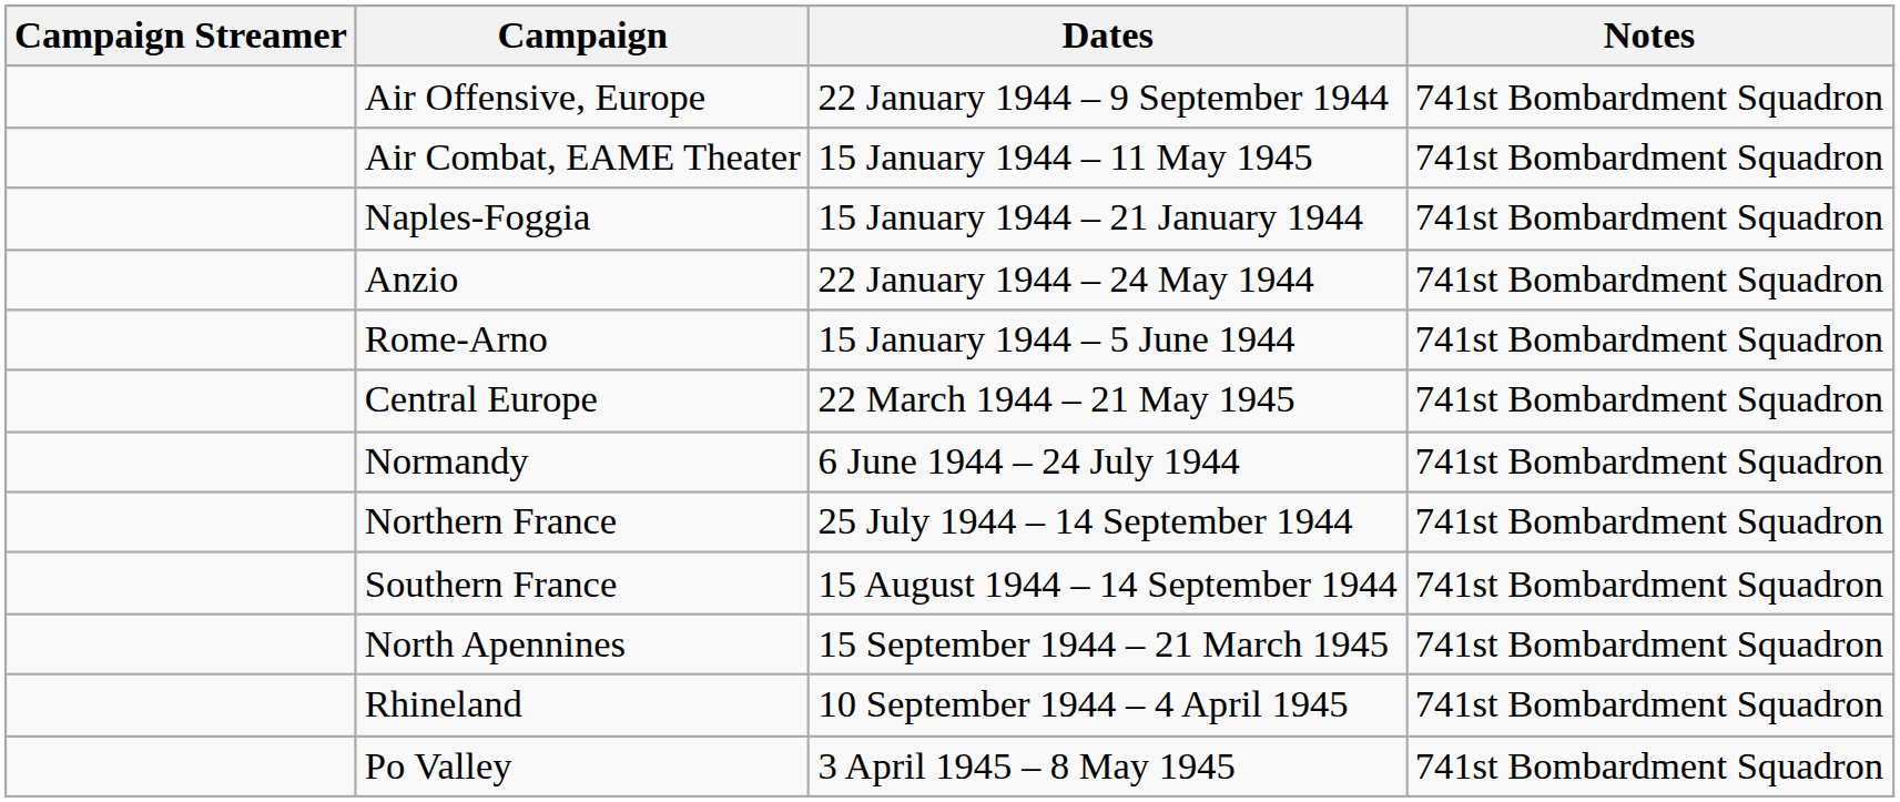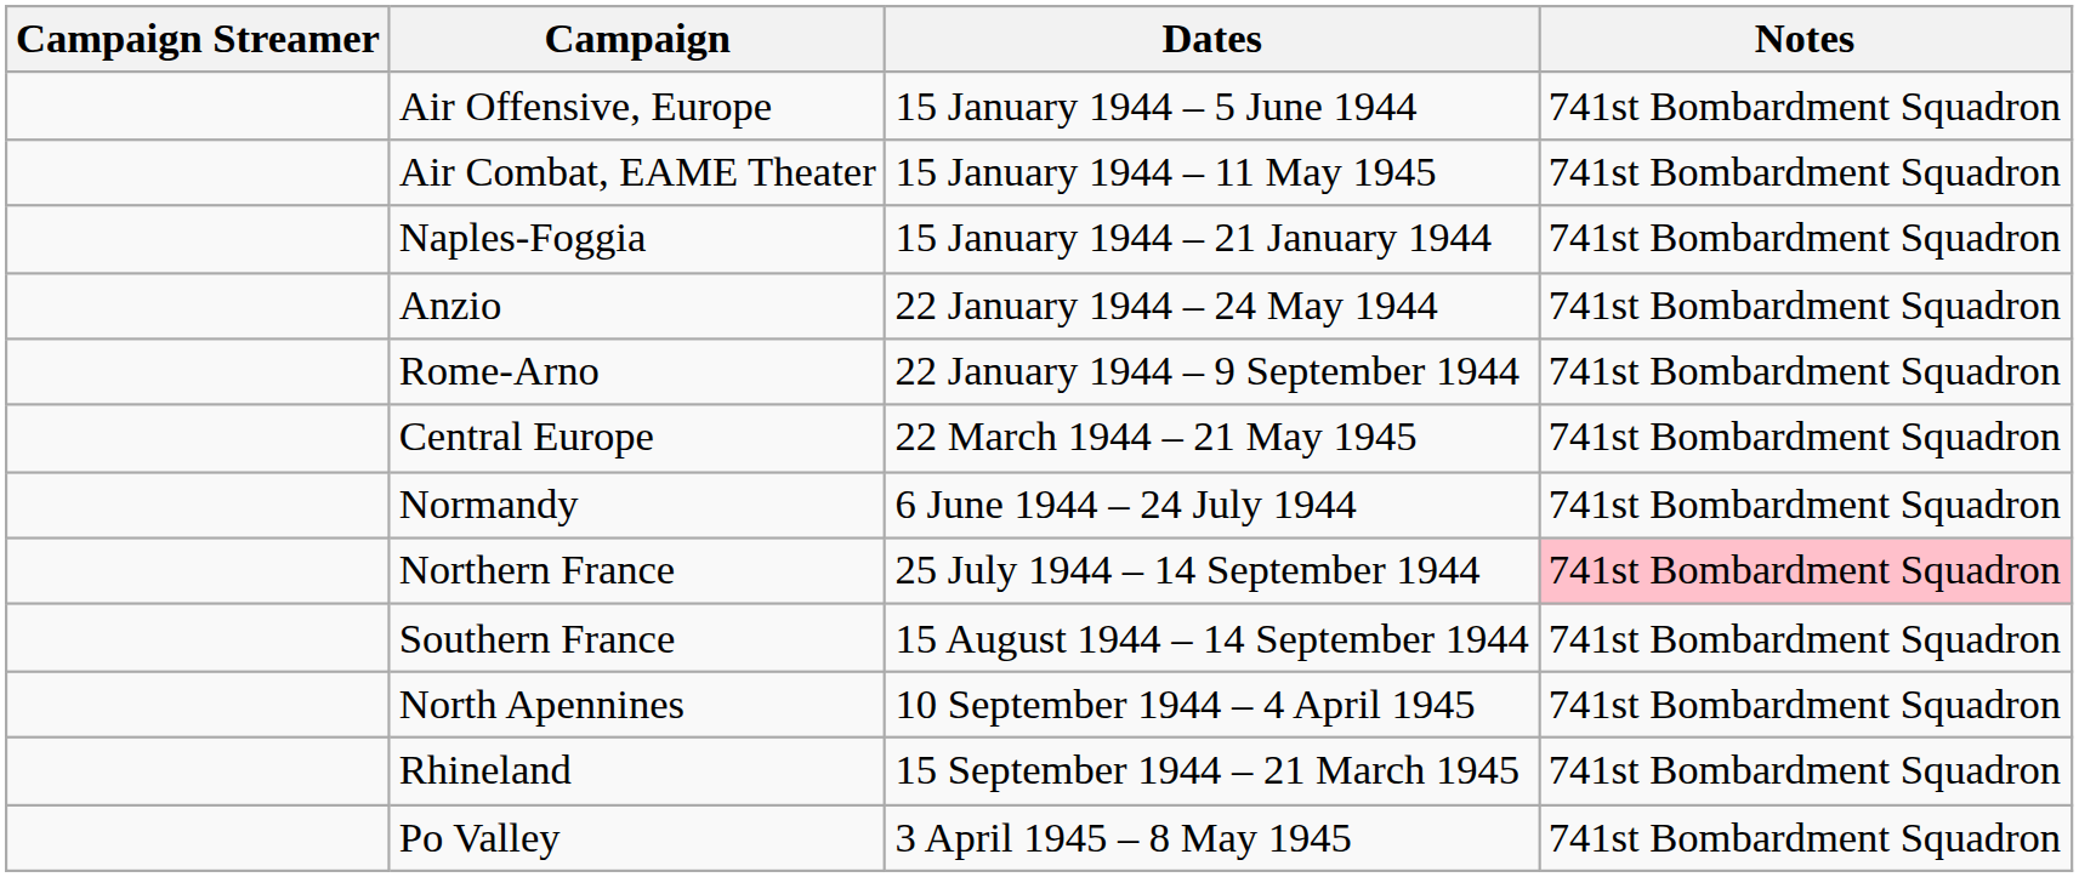Air Offensive, Europe | Dates: 22 January 1944 – 9 September 1944 -> 15 January 1944 – 5 June 1944
Rome-Arno | Dates: 15 January 1944 – 5 June 1944 -> 22 January 1944 – 9 September 1944
Northern France | Notes: no background -> pink background
North Apennines | Dates: 15 September 1944 – 21 March 1945 -> 10 September 1944 – 4 April 1945
Rhineland | Dates: 10 September 1944 – 4 April 1945 -> 15 September 1944 – 21 March 1945
